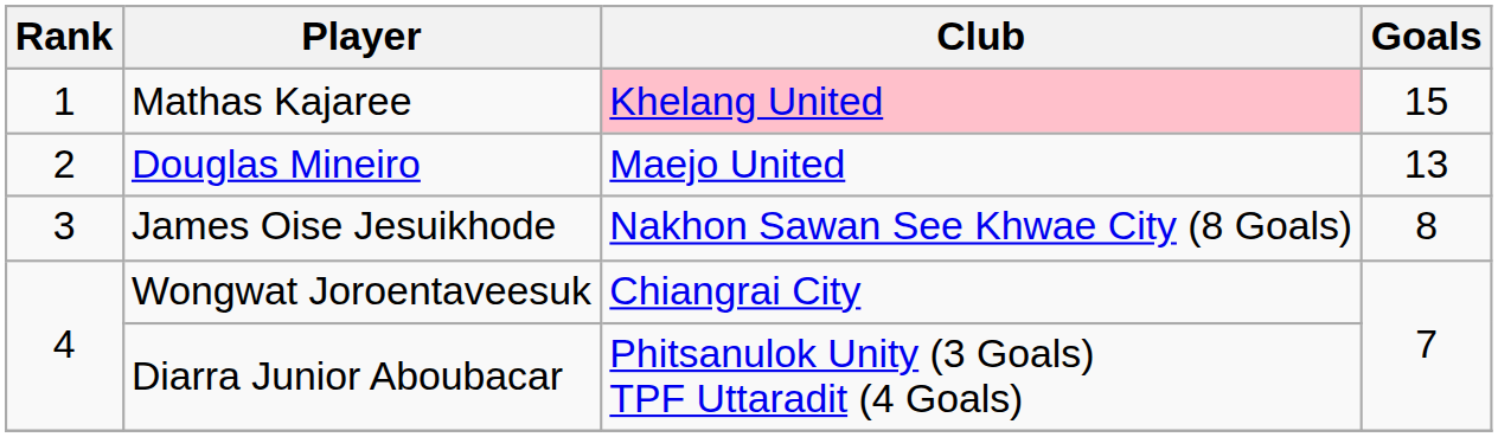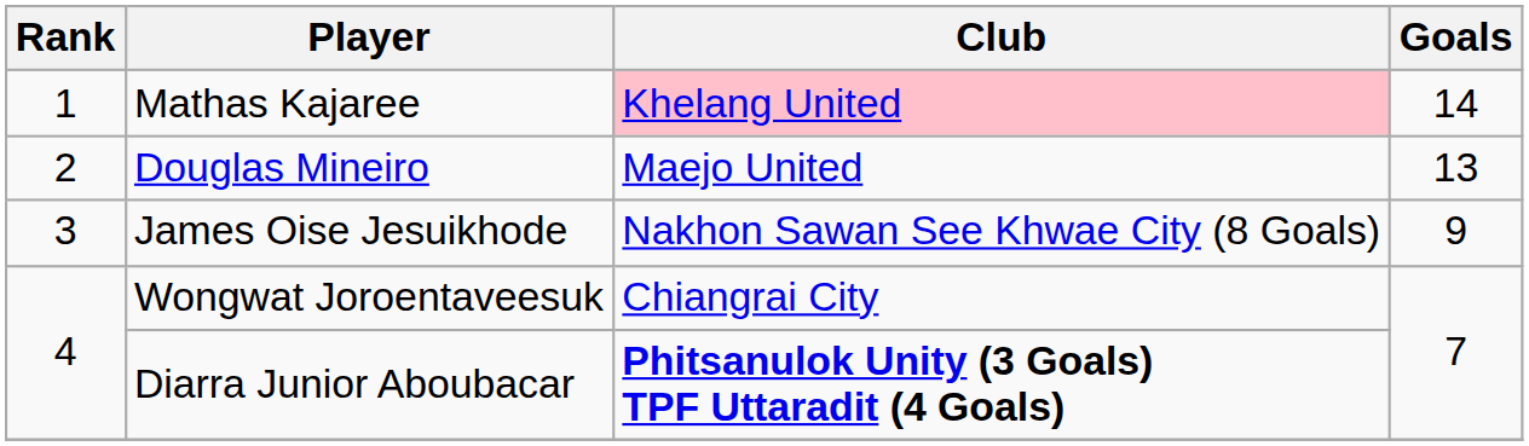Mathas Kajaree | Goals: 15 -> 14
James Oise Jesuikhode | Goals: 8 -> 9
Diarra Junior Aboubacar | Club: normal -> bold
